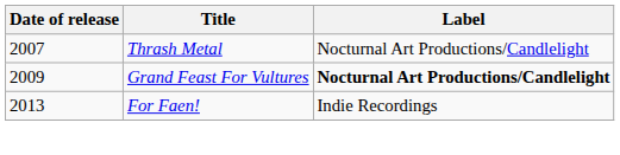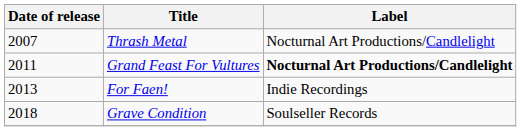Grand Feast For Vultures | Date of release: 2009 -> 2011
+ row: 2018 | Grave Condition | Soulseller Records
